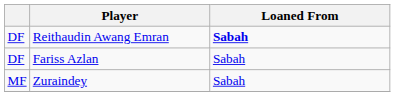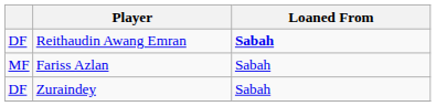Fariss Azlan | column 1: DF -> MF
Zuraindey | column 1: MF -> DF
